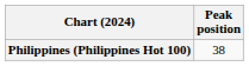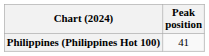Philippines (Philippines Hot 100) | Peak position: 38 -> 41
